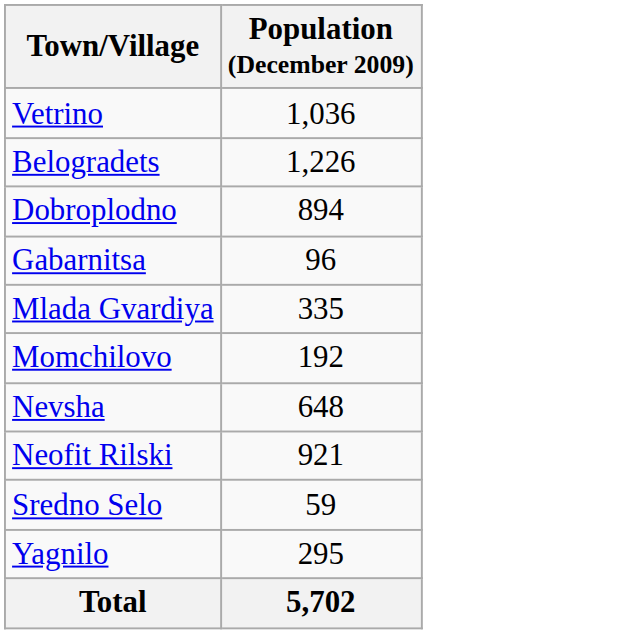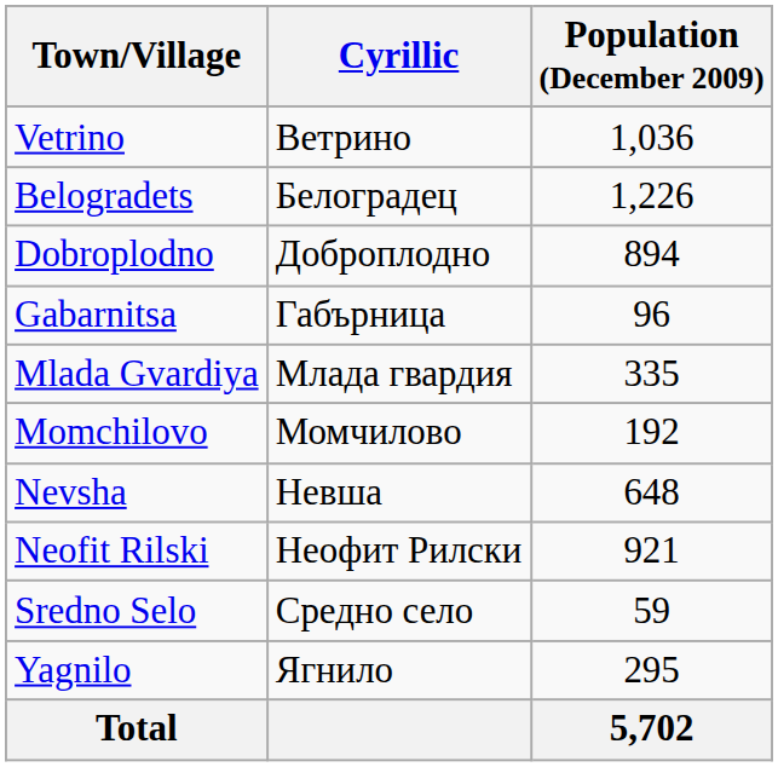+ column: Cyrillic | Ветрино | Белоградец | Доброплодно | Габърница | Млада гвардия | Момчилово | Невша | Неофит Рилски | Средно село | Ягнило
